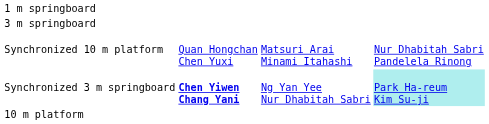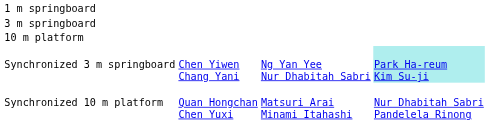rows swapped: 10 m platform <-> Synchronized 10 m platform
Synchronized 3 m springboard | column 2: bold -> normal
